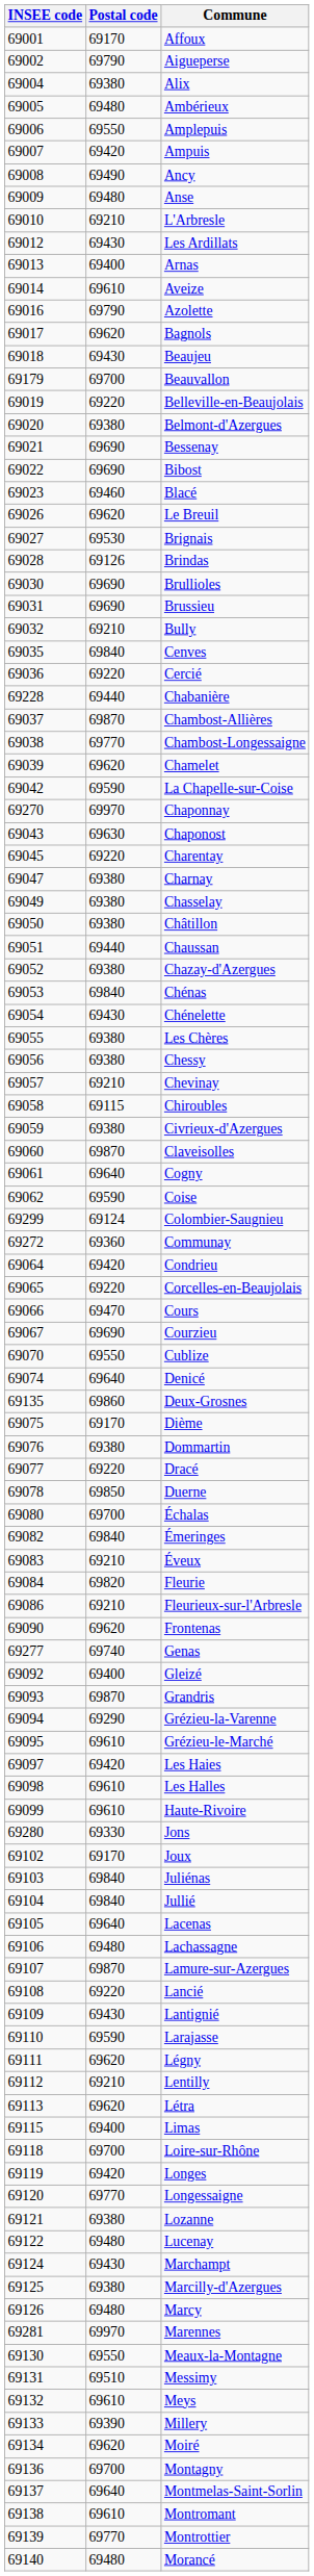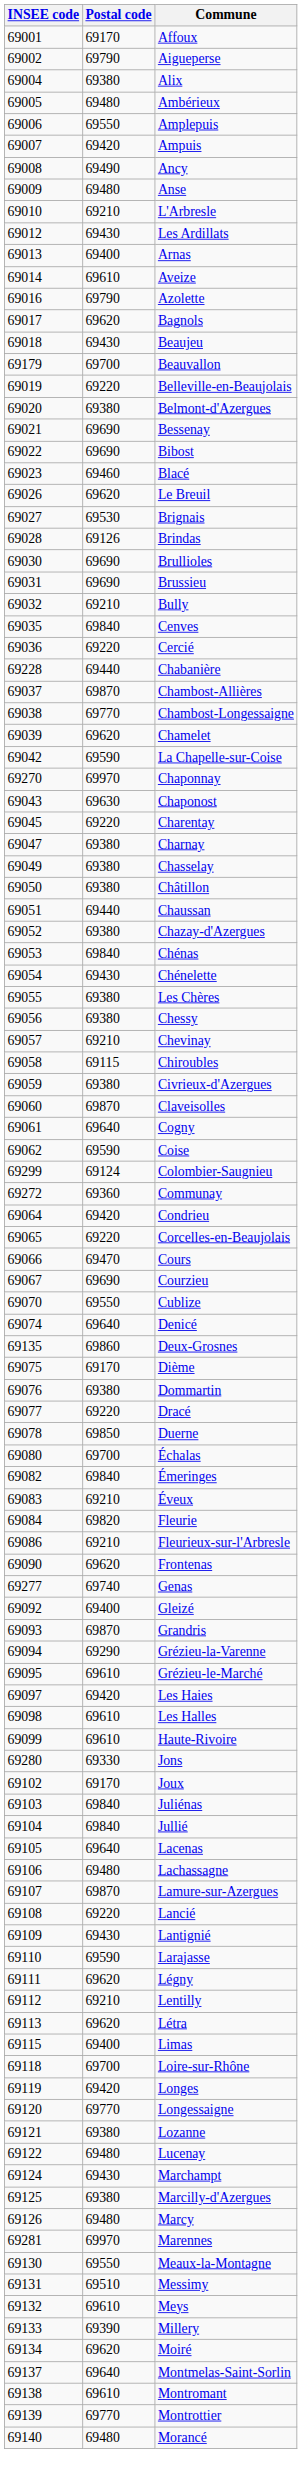- row: 69136 | 69700 | Montagny
